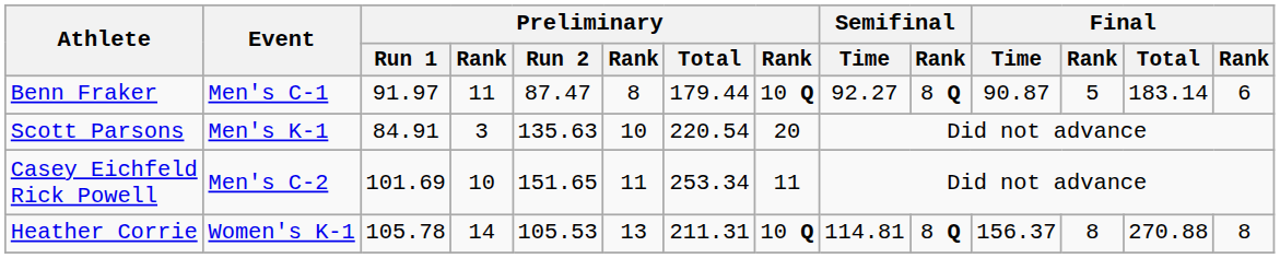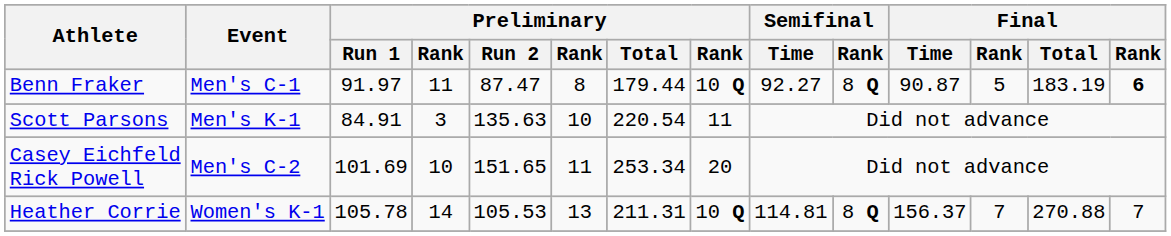Benn Fraker | Final / Total: 183.14 -> 183.19
Benn Fraker | column 14: normal -> bold
Scott Parsons | column 8: 20 -> 11
Casey Eichfeld Rick Powell | column 8: 11 -> 20
Heather Corrie | column 12: 8 -> 7
Heather Corrie | column 14: 8 -> 7
